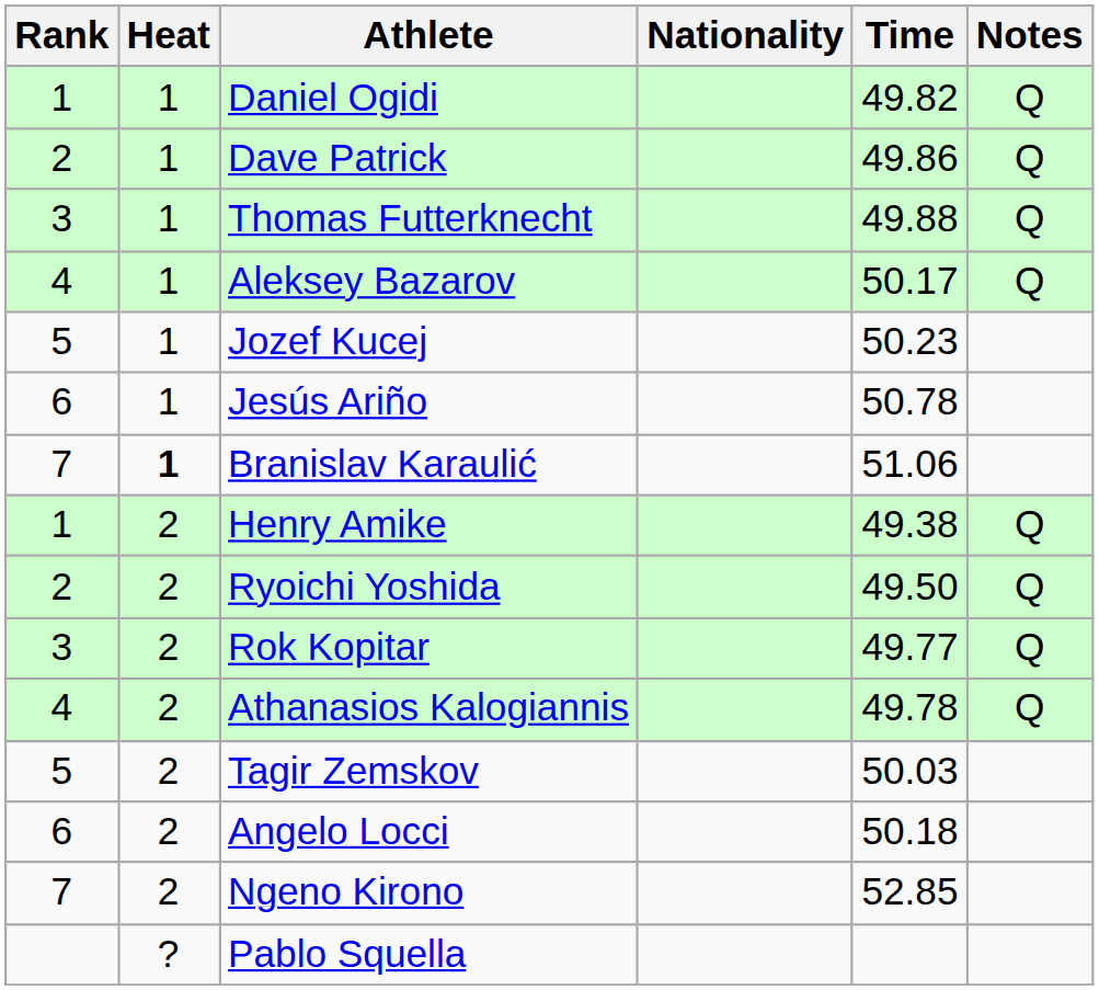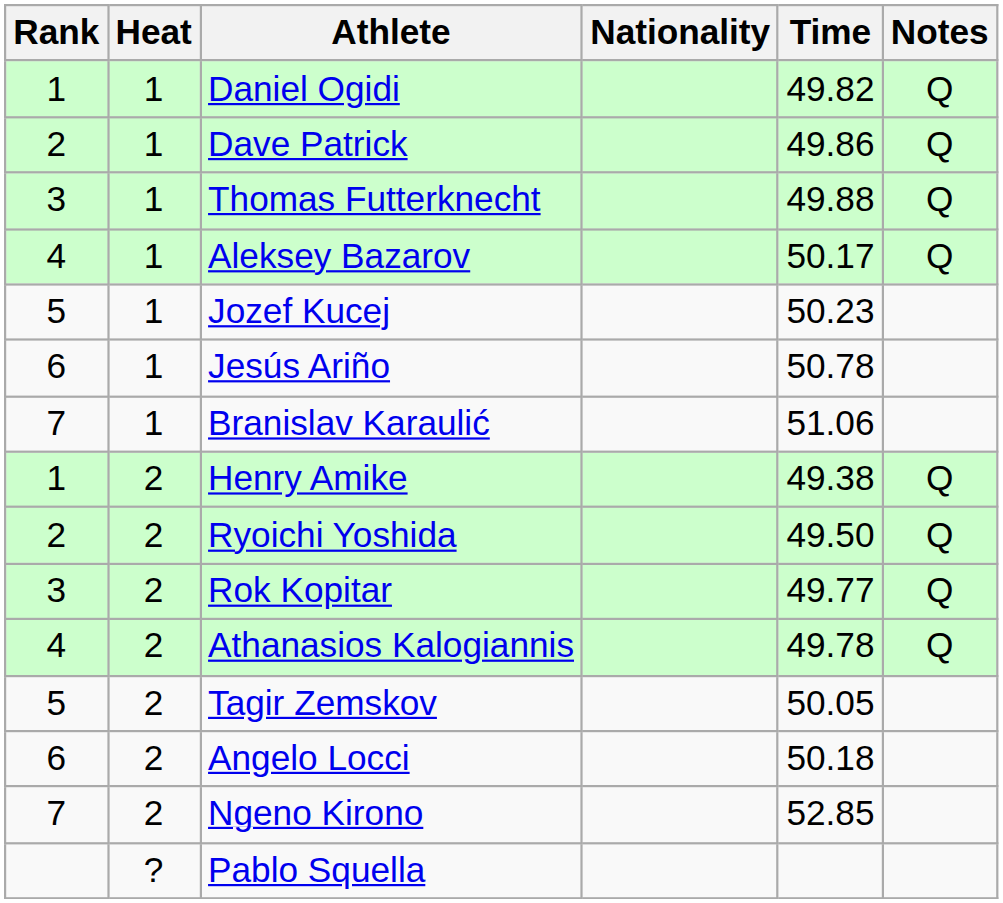Branislav Karaulić | Heat: bold -> normal
Tagir Zemskov | Time: 50.03 -> 50.05
